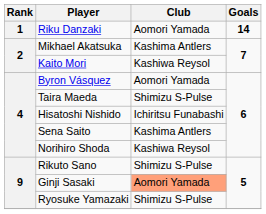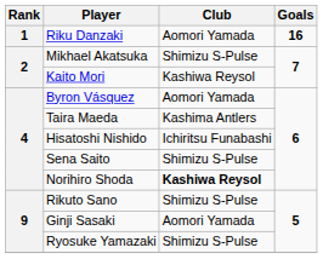Riku Danzaki | Goals: 14 -> 16
Mikhael Akatsuka | Club: Kashima Antlers -> Shimizu S-Pulse
Taira Maeda | Club: Shimizu S-Pulse -> Kashima Antlers
Sena Saito | Club: Kashima Antlers -> Shimizu S-Pulse
Norihiro Shoda | Club: normal -> bold
Ginji Sasaki | Club: lightsalmon background -> no background
